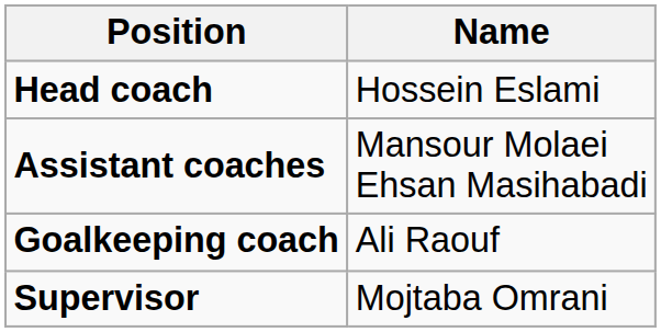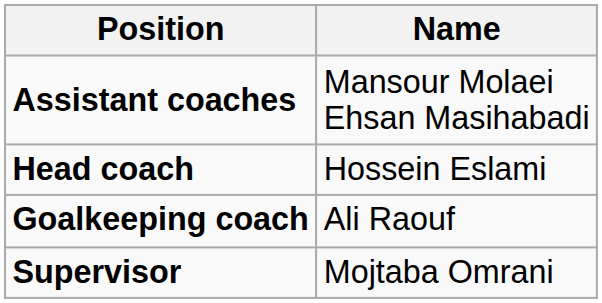rows swapped: Head coach <-> Assistant coaches
